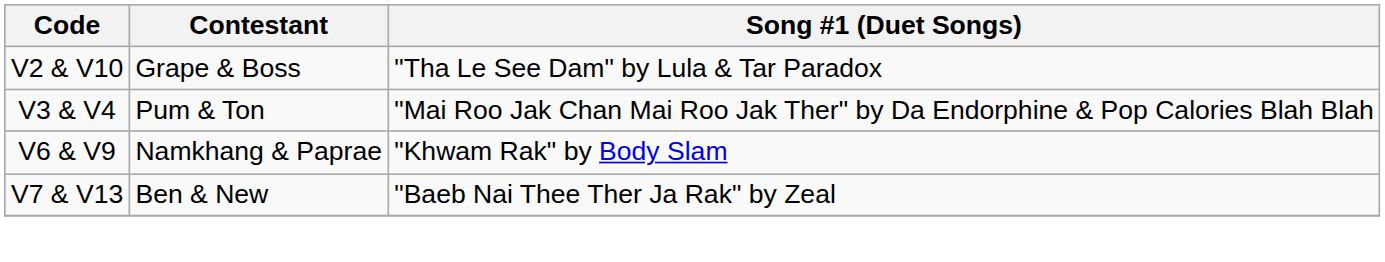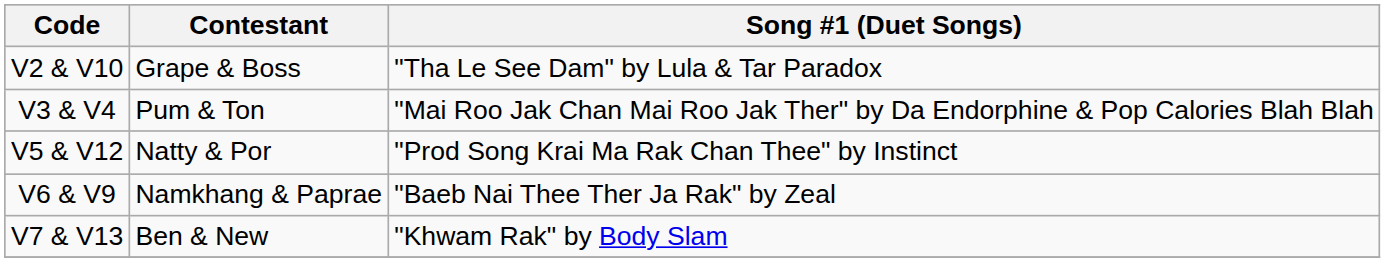+ row: V5 & V12 | Natty & Por | "Prod Song Krai Ma Rak Chan Thee" by Instinct
V6 & V9 | Song #1 (Duet Songs): "Khwam Rak" by Body Slam -> "Baeb Nai Thee Ther Ja Rak" by Zeal
V7 & V13 | Song #1 (Duet Songs): "Baeb Nai Thee Ther Ja Rak" by Zeal -> "Khwam Rak" by Body Slam
